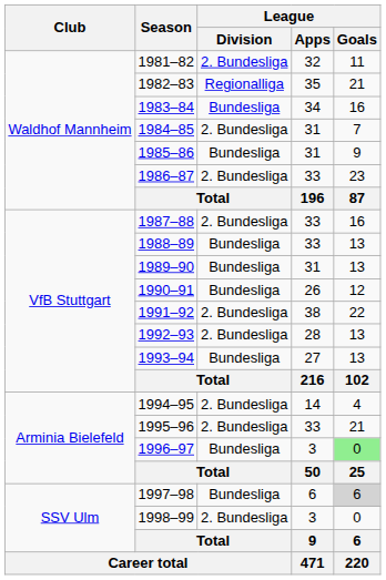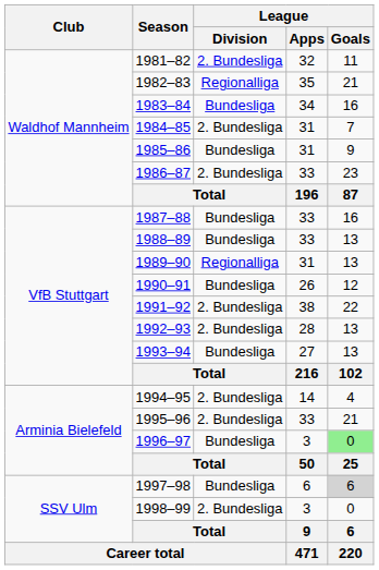1987–88 | League / Division: 2. Bundesliga -> Bundesliga
1989–90 | League / Division: Bundesliga -> Regionalliga
